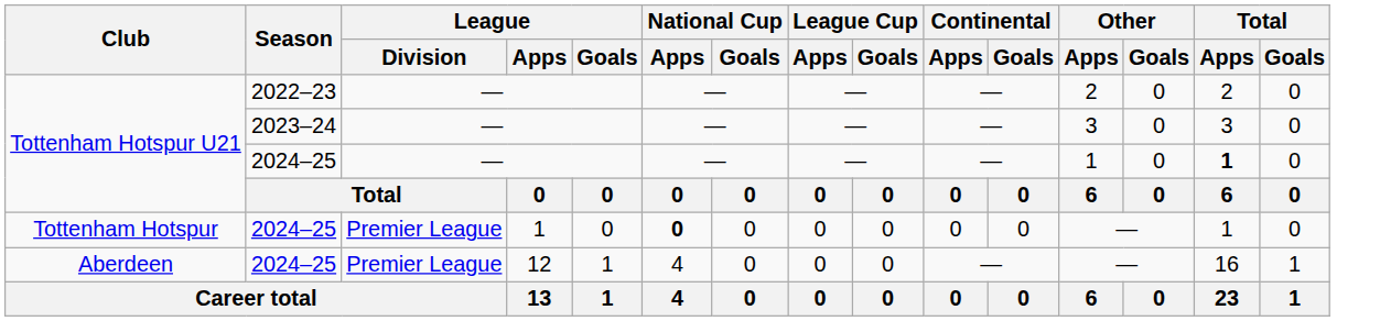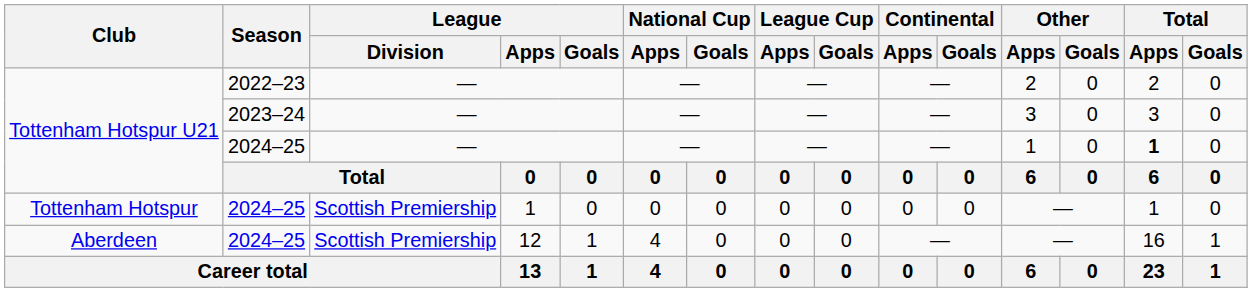Tottenham Hotspur | League / Division: Premier League -> Scottish Premiership
Tottenham Hotspur | National Cup / Apps: bold -> normal
Aberdeen | League / Division: Premier League -> Scottish Premiership
